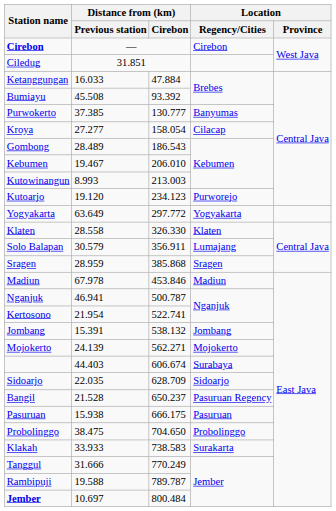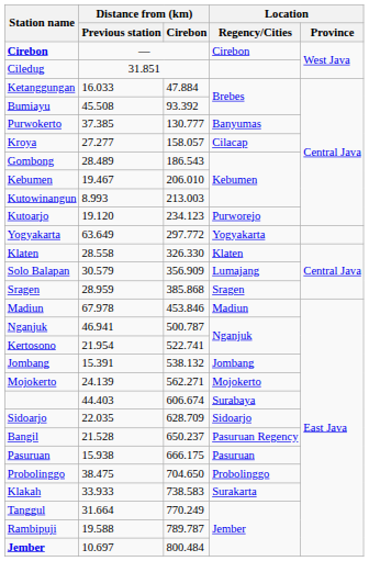Kroya | Distance from (km) / Cirebon: 158.054 -> 158.057
Solo Balapan | Distance from (km) / Cirebon: 356.911 -> 356.909
Tanggul | Distance from (km) / Previous station: 31.666 -> 31.664
